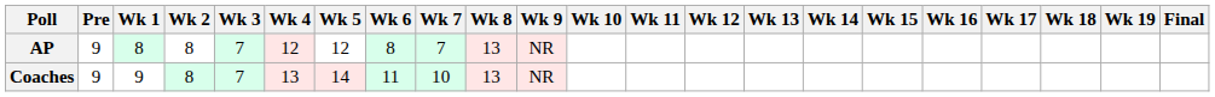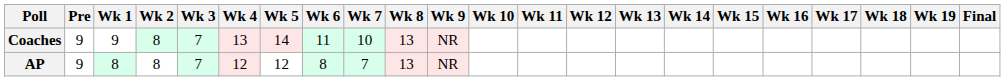rows swapped: AP <-> Coaches
